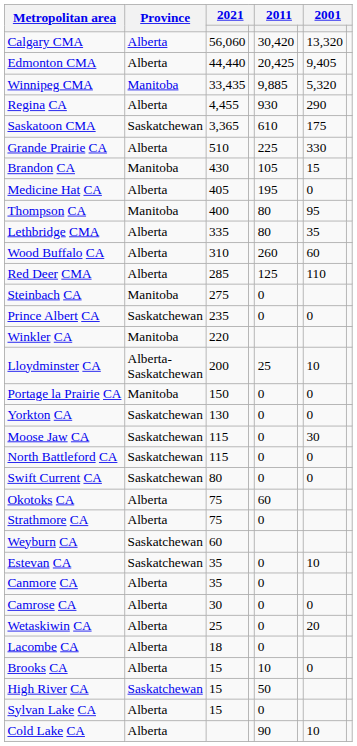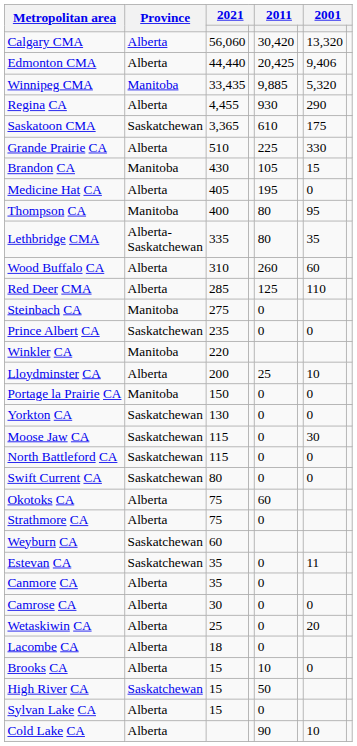Edmonton CMA | column 7: 9,405 -> 9,406
Lethbridge CMA | Province: Alberta -> Alberta- Saskatchewan
Lloydminster CA | Province: Alberta- Saskatchewan -> Alberta
Estevan CA | column 7: 10 -> 11
